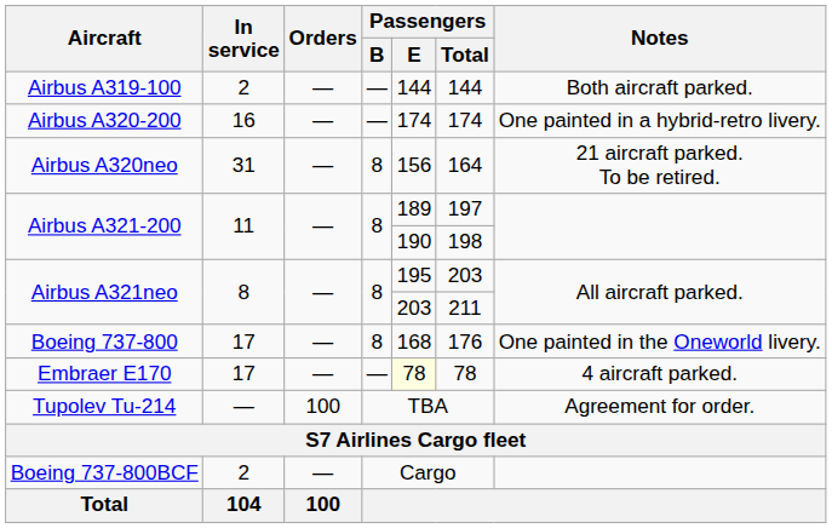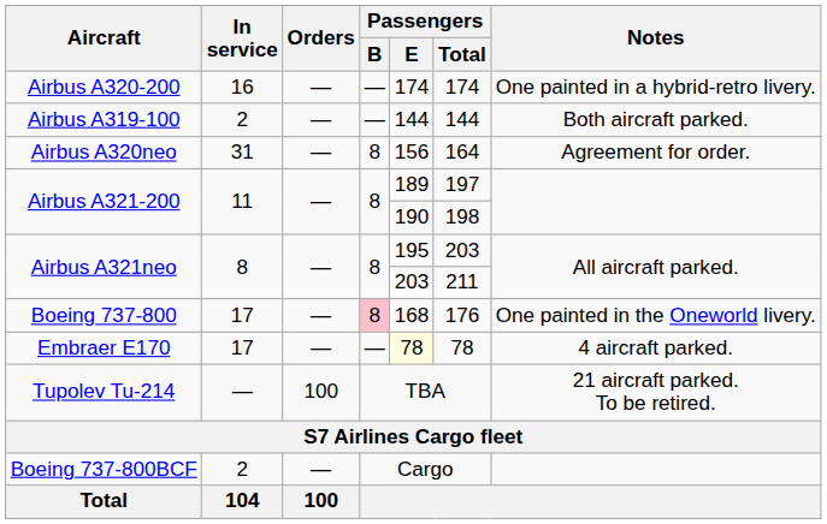rows swapped: Airbus A319-100 <-> Airbus A320-200
Airbus A320neo | Notes: 21 aircraft parked. To be retired. -> Agreement for order.
Boeing 737-800 | Passengers / B: no background -> pink background
Tupolev Tu-214 | Notes: Agreement for order. -> 21 aircraft parked. To be retired.
